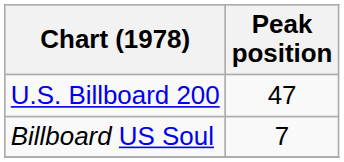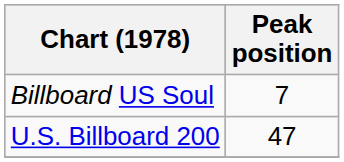rows swapped: U.S. Billboard 200 <-> Billboard US Soul
